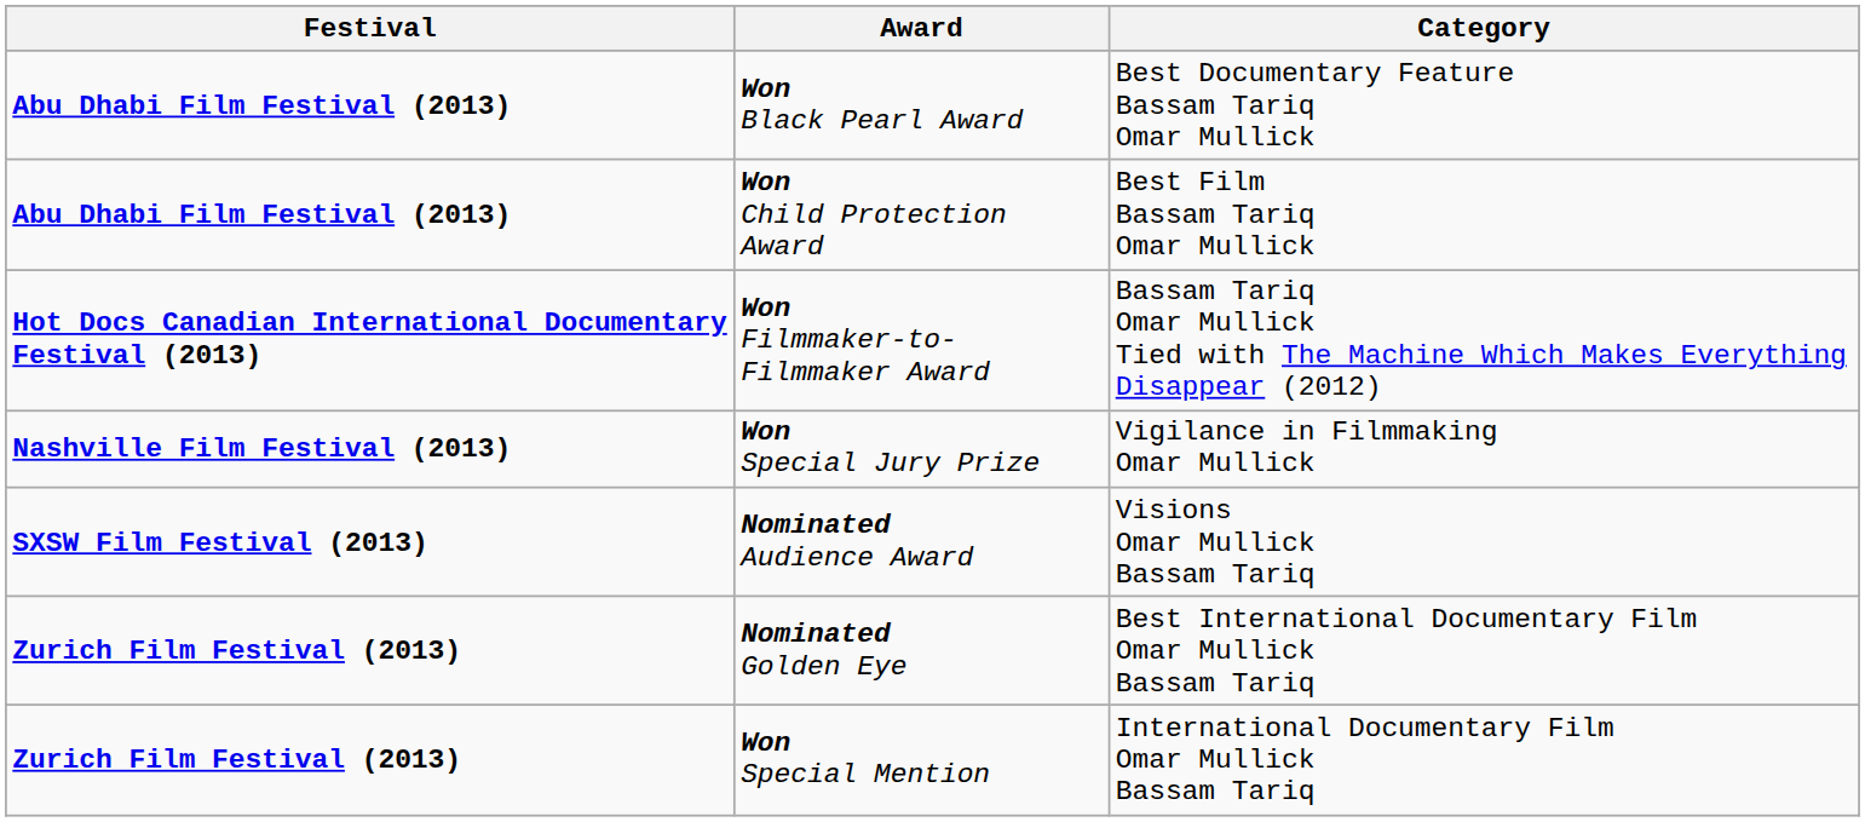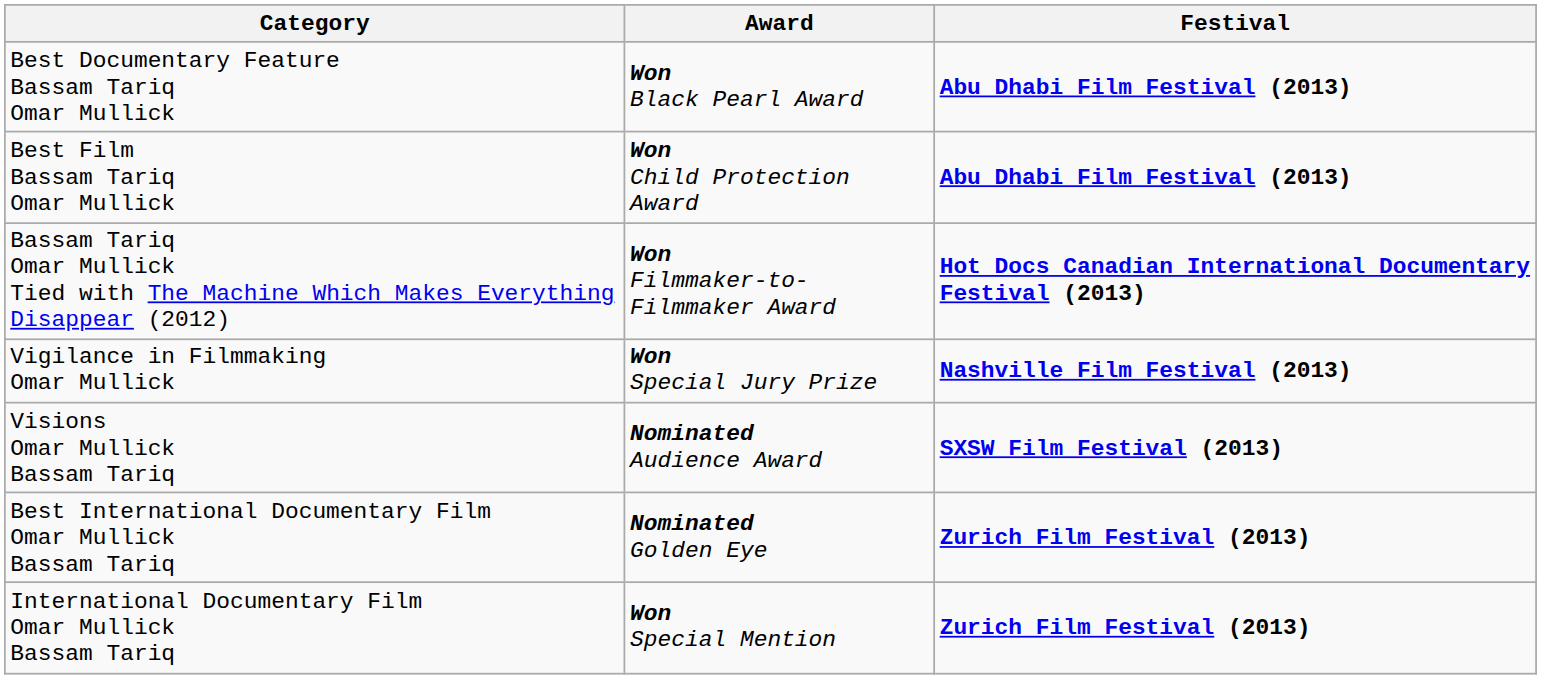columns swapped: Festival <-> Category
